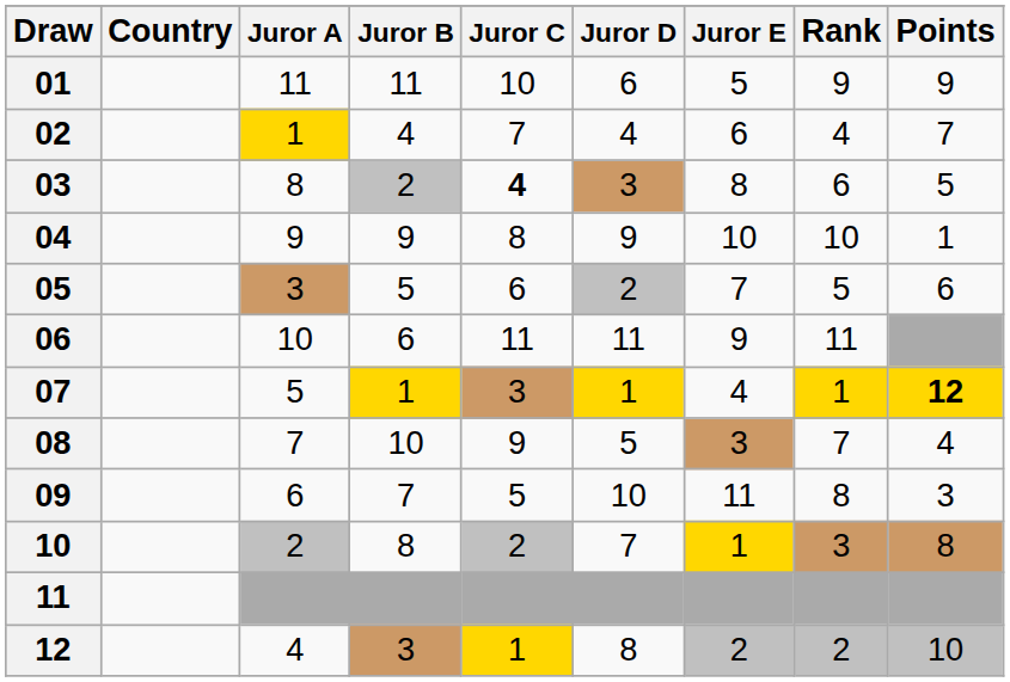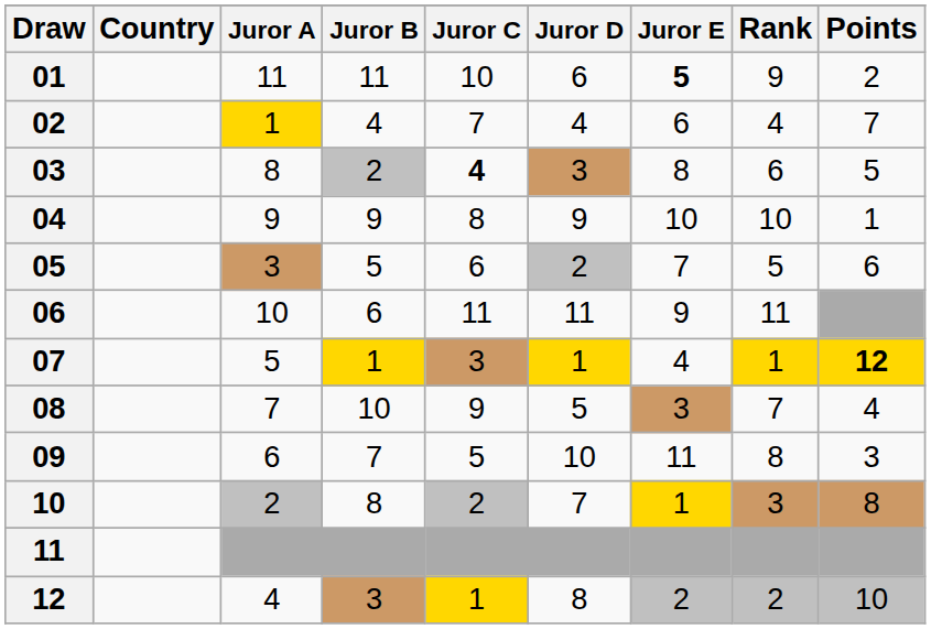01 | Juror E: normal -> bold
01 | Points: 9 -> 2
